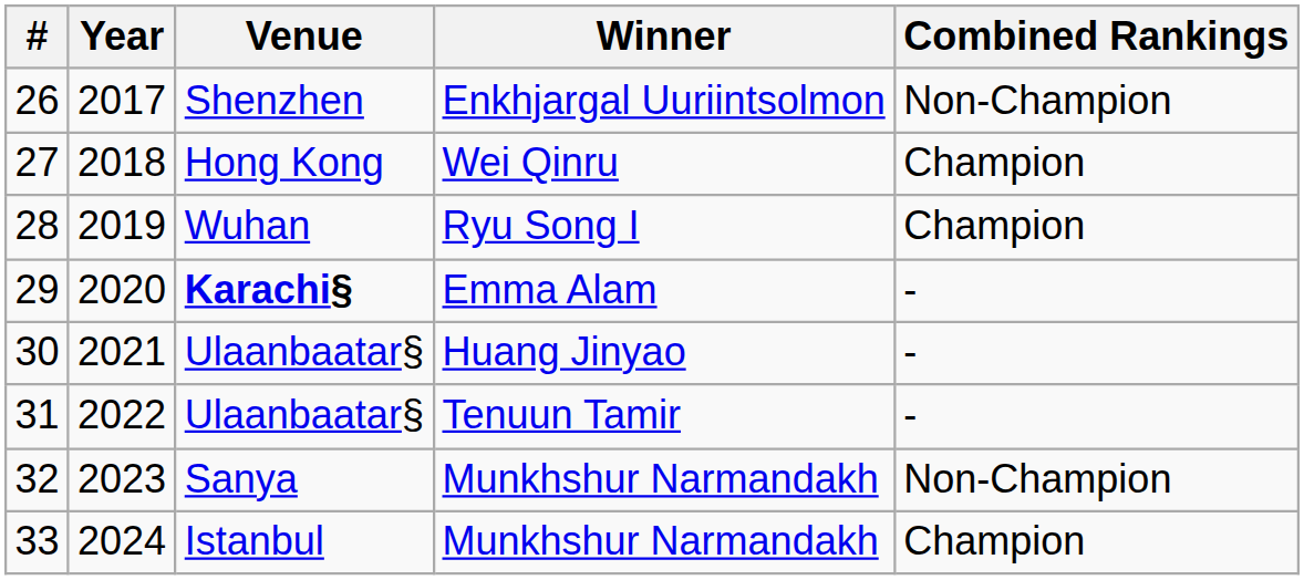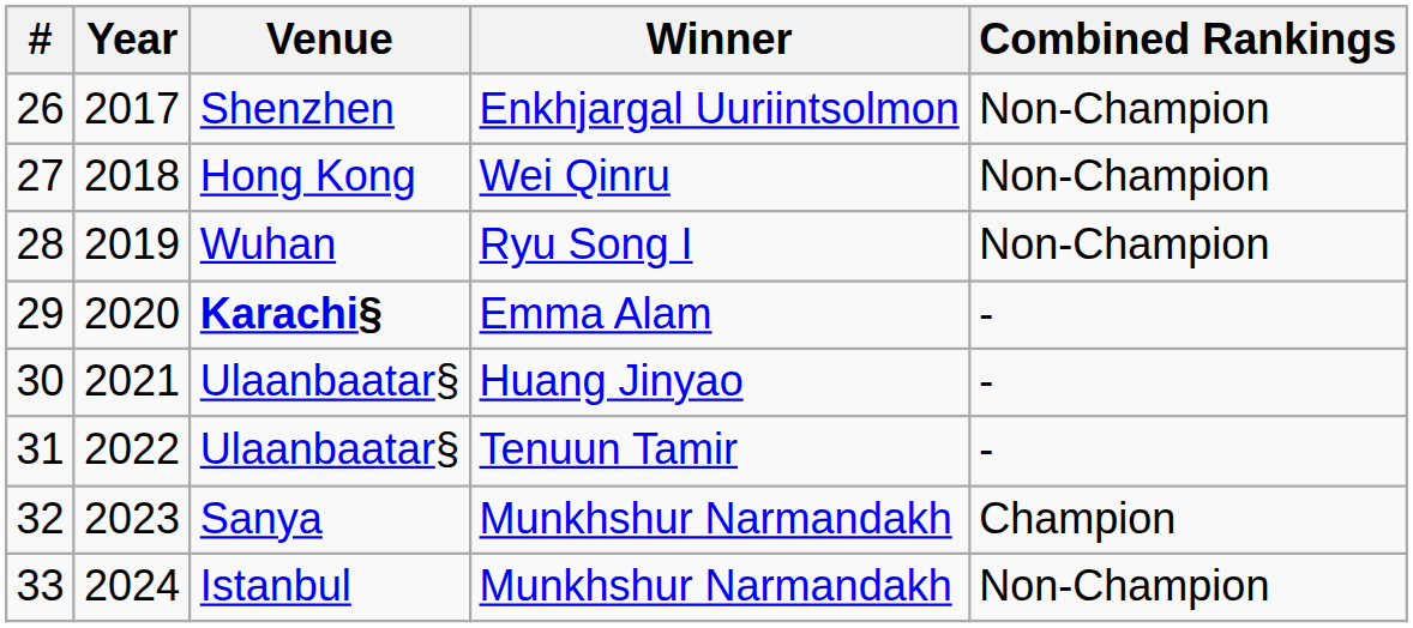27 | Combined Rankings: Champion -> Non-Champion
28 | Combined Rankings: Champion -> Non-Champion
32 | Combined Rankings: Non-Champion -> Champion
33 | Combined Rankings: Champion -> Non-Champion
